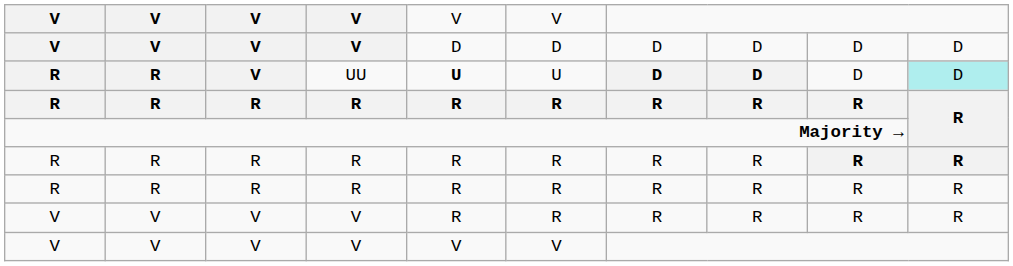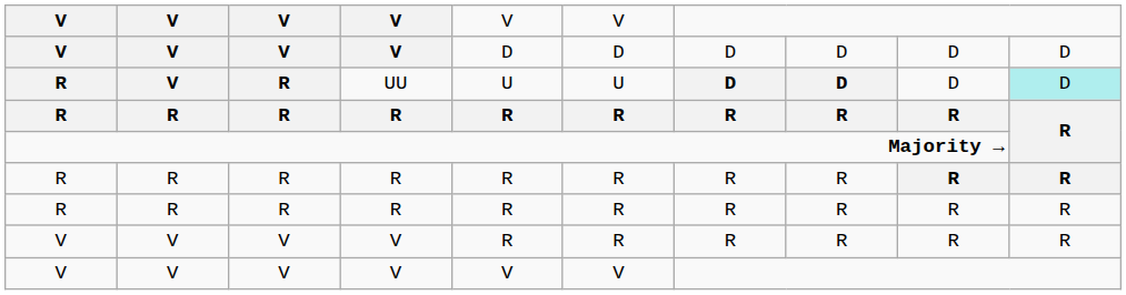UU | column 2: R -> V
UU | column 3: V -> R
UU | column 5: bold -> normal
